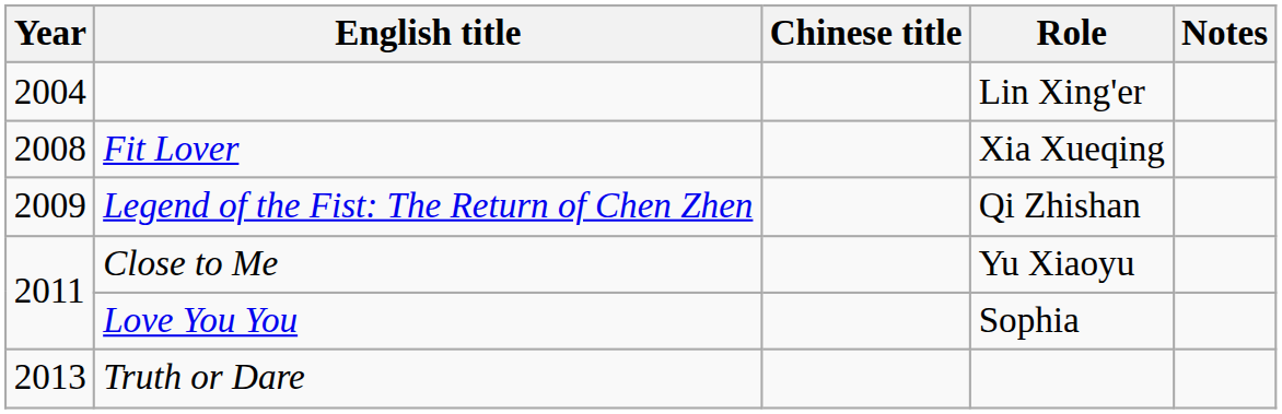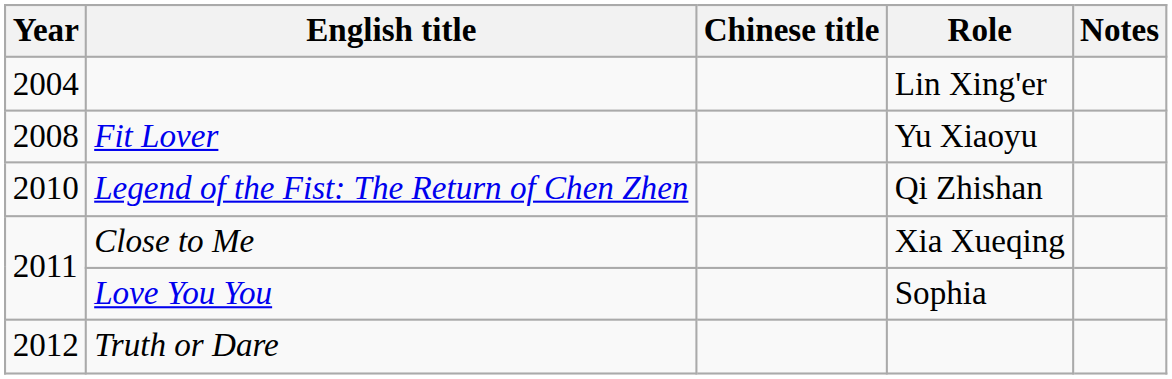Fit Lover | Role: Xia Xueqing -> Yu Xiaoyu
Legend of the Fist: The Return of Chen Zhen | Year: 2009 -> 2010
Close to Me | Role: Yu Xiaoyu -> Xia Xueqing
Truth or Dare | Year: 2013 -> 2012
